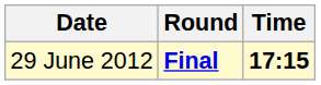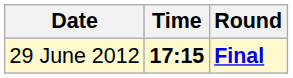columns swapped: Time <-> Round
